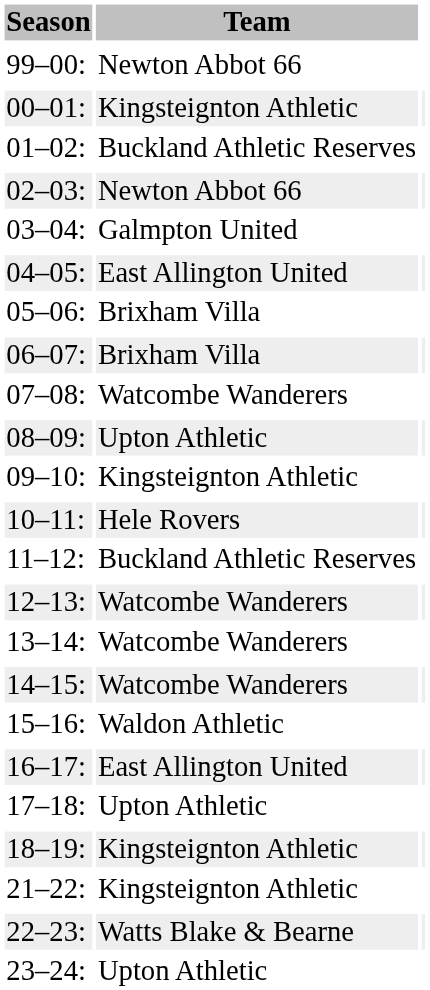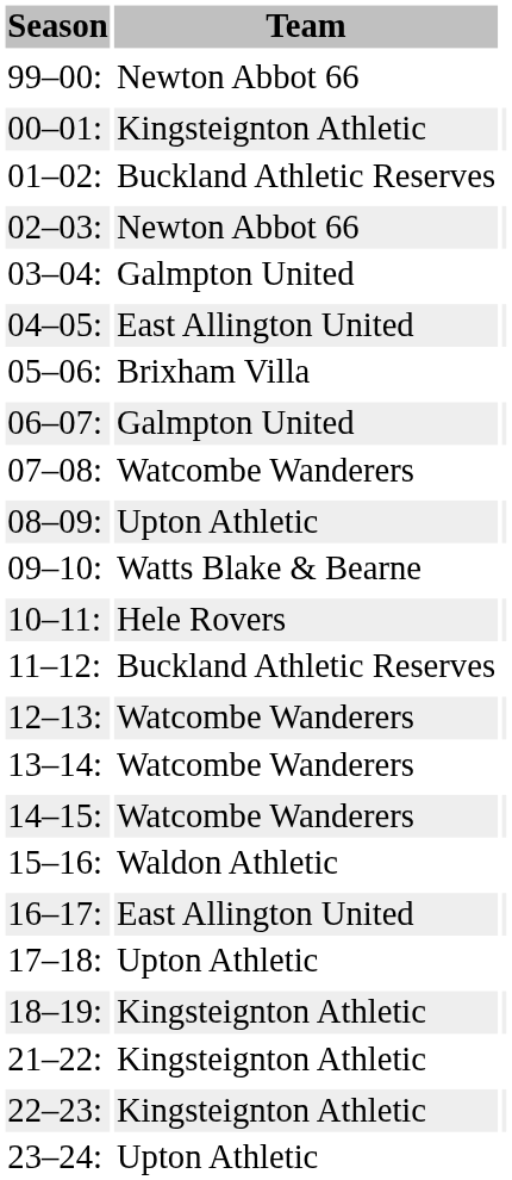06–07: | Team: Brixham Villa -> Galmpton United
09–10: | Team: Kingsteignton Athletic -> Watts Blake & Bearne
22–23: | Team: Watts Blake & Bearne -> Kingsteignton Athletic
